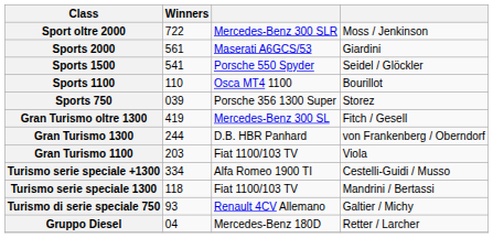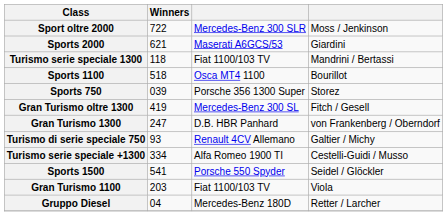Sports 2000 | Winners: 561 -> 621
rows swapped: Sports 1500 <-> Turismo serie speciale 1300
Sports 1100 | Winners: 110 -> 518
Gran Turismo 1300 | Winners: 244 -> 247
rows swapped: Gran Turismo 1100 <-> Turismo di serie speciale 750
